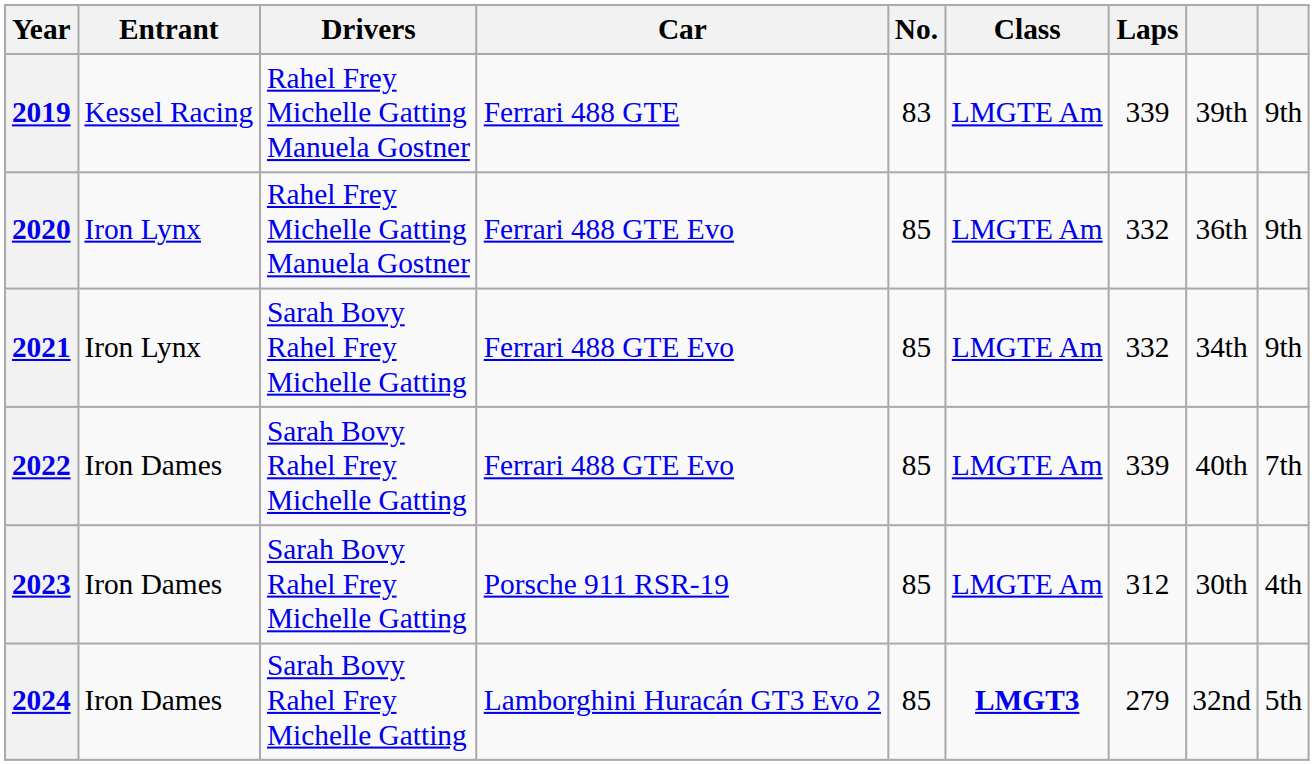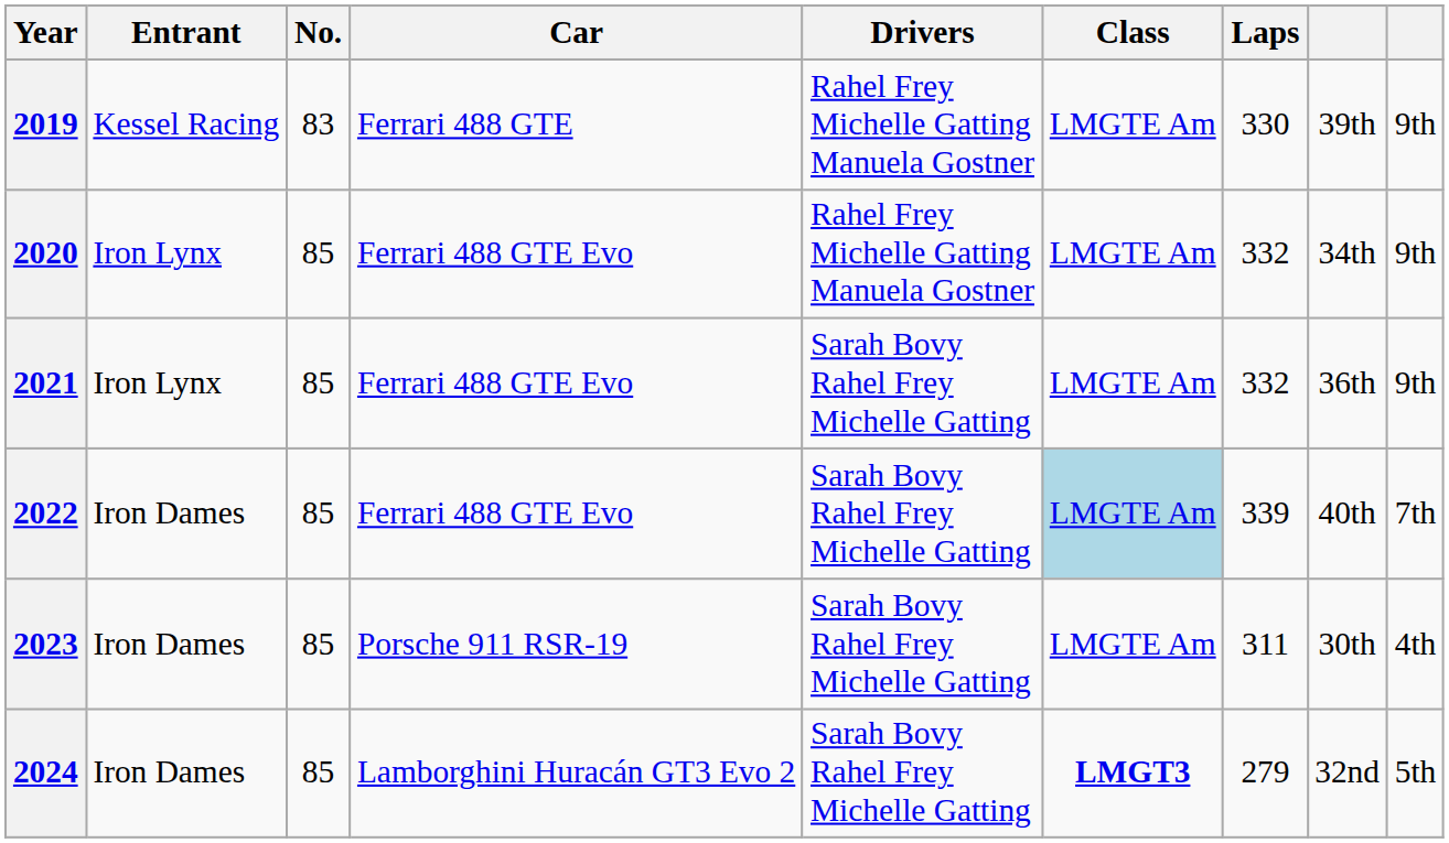columns swapped: No. <-> Drivers
2019 | Laps: 339 -> 330
2020 | column 8: 36th -> 34th
2021 | column 8: 34th -> 36th
2022 | Class: no background -> lightblue background
2023 | Laps: 312 -> 311
